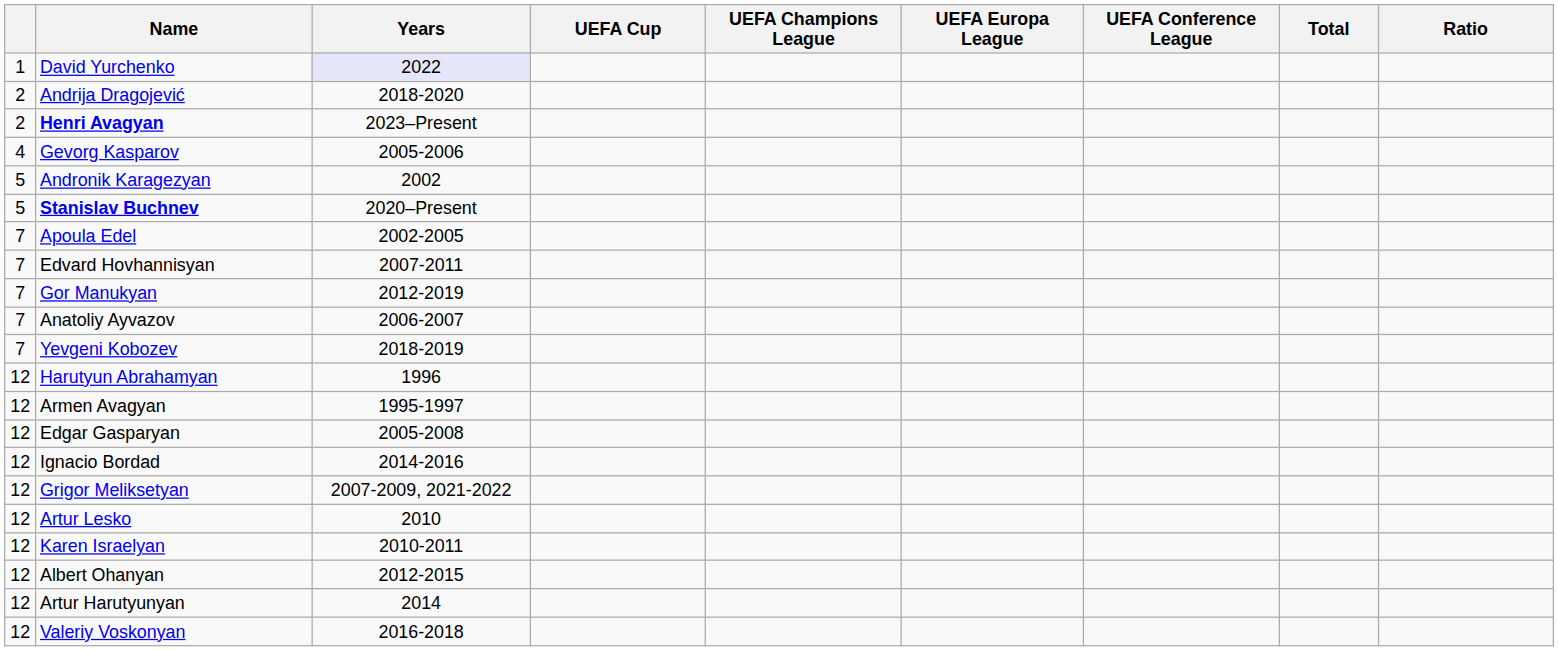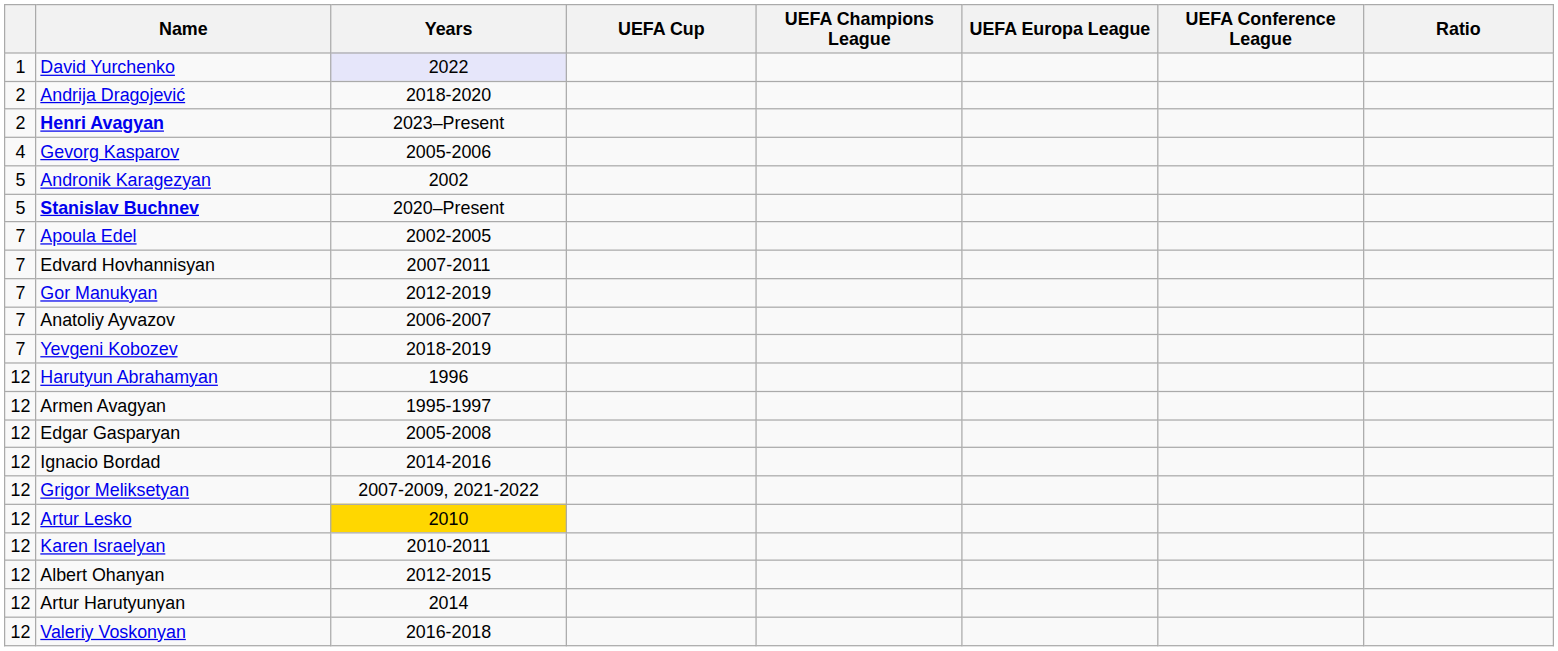- column: Total
Artur Lesko | Years: no background -> gold background
